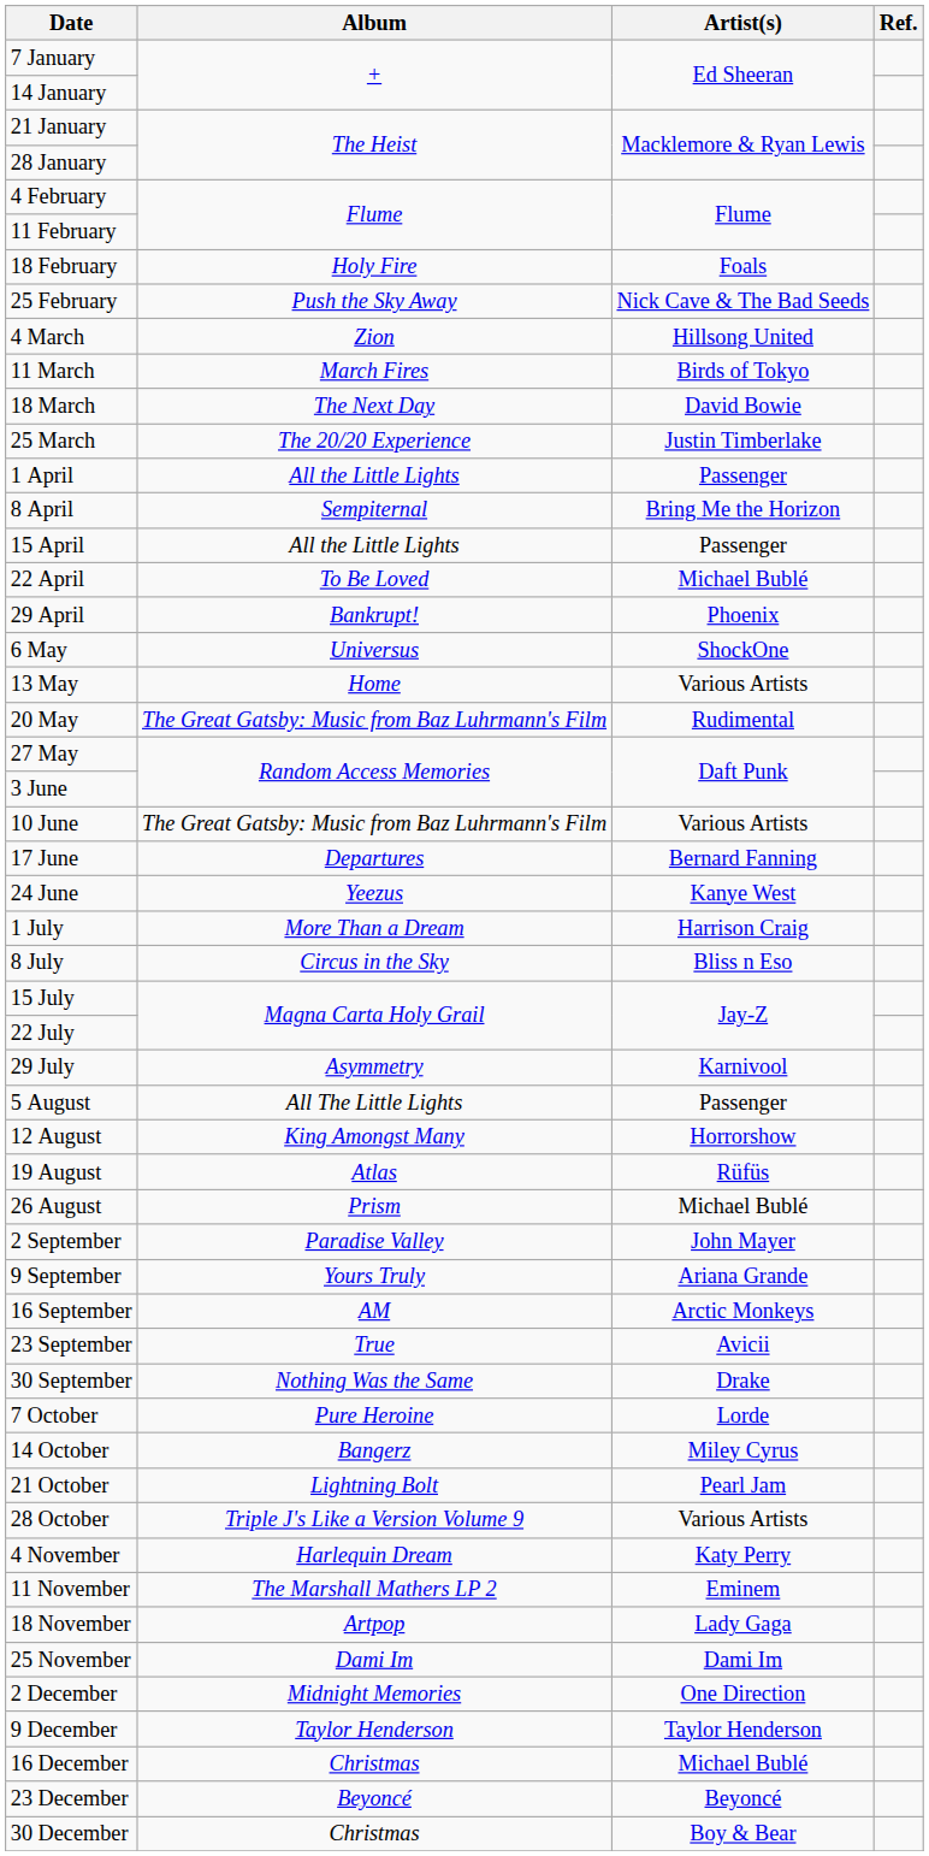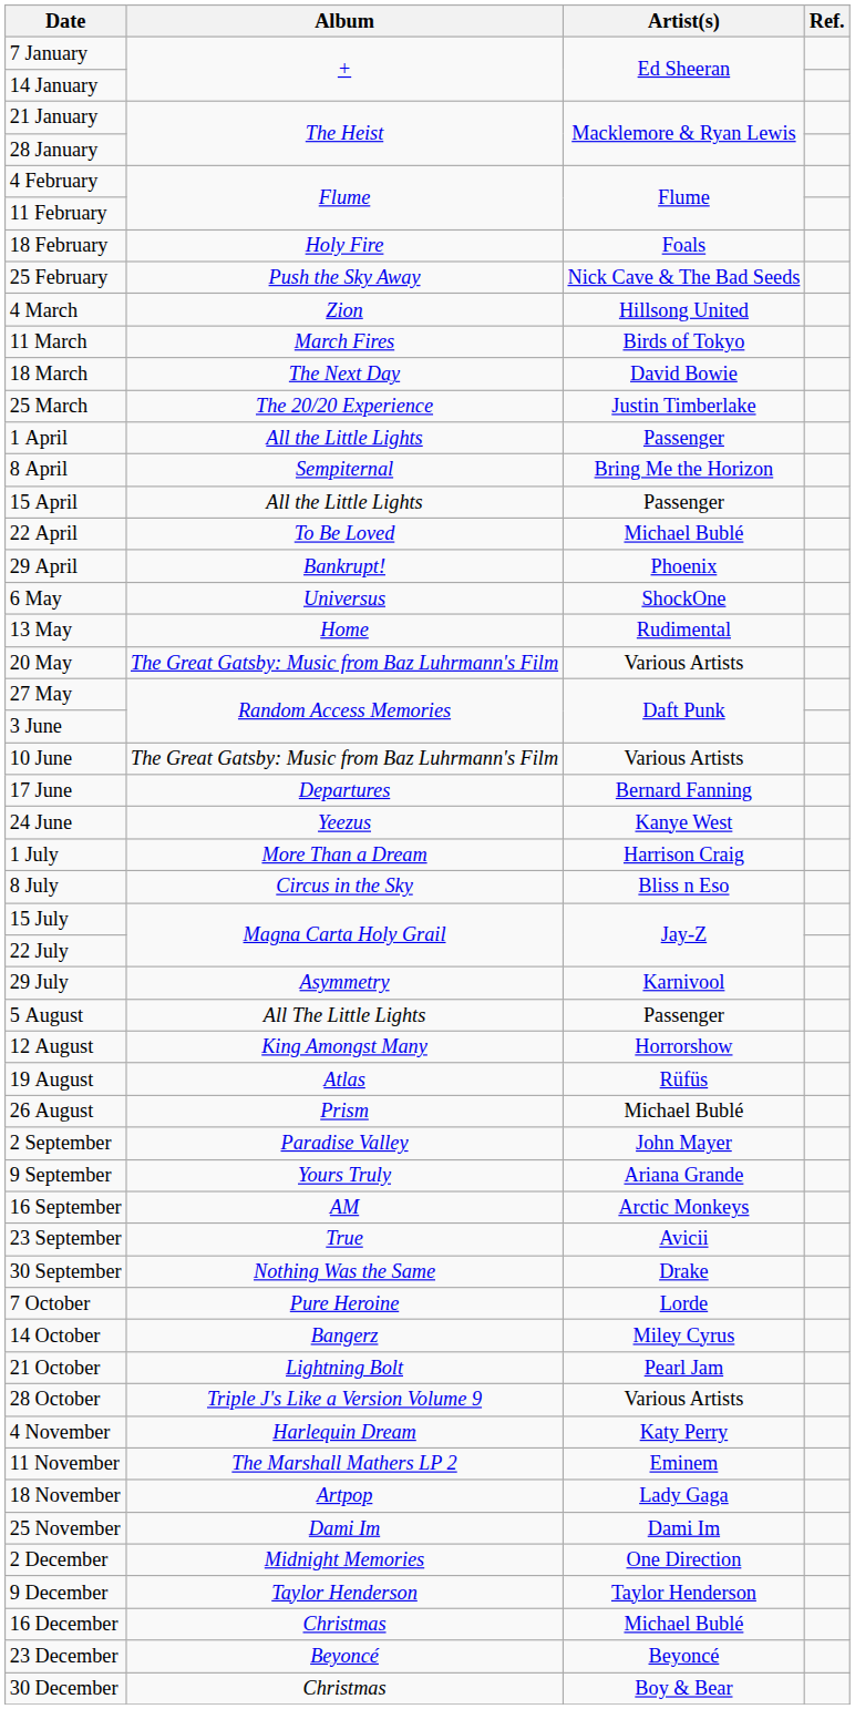13 May | Artist(s): Various Artists -> Rudimental
20 May | Artist(s): Rudimental -> Various Artists
